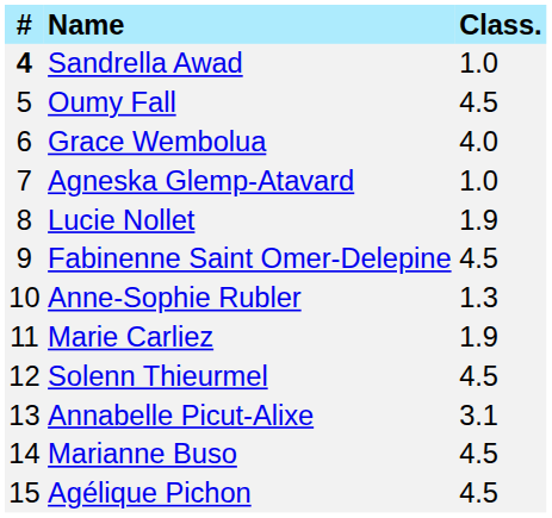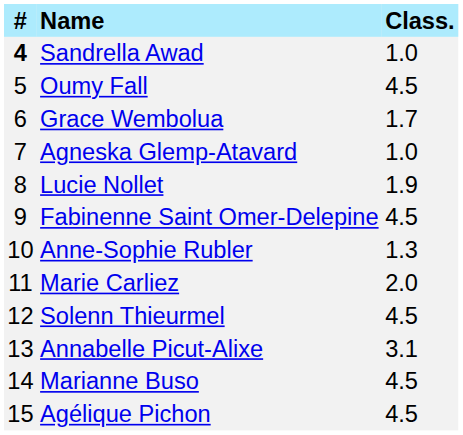Grace Wembolua | Class.: 4.0 -> 1.7
Marie Carliez | Class.: 1.9 -> 2.0
